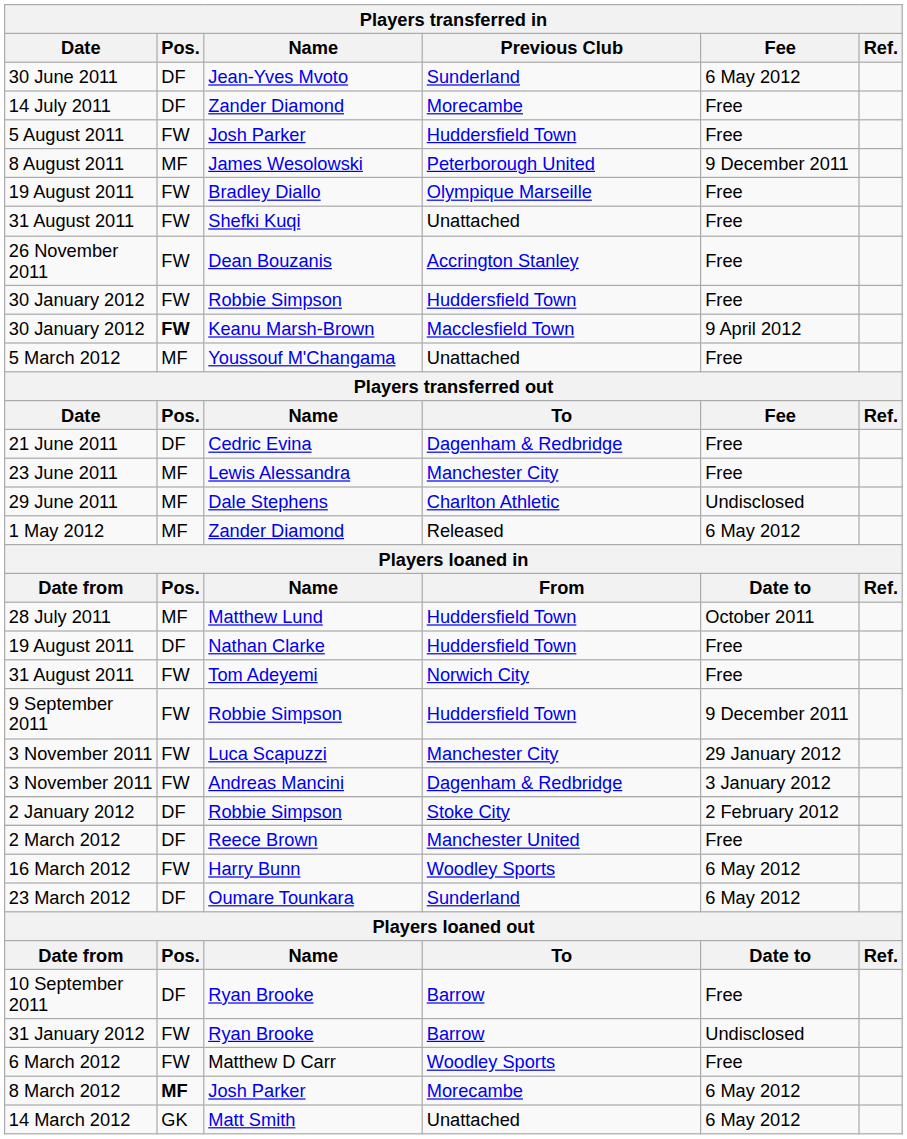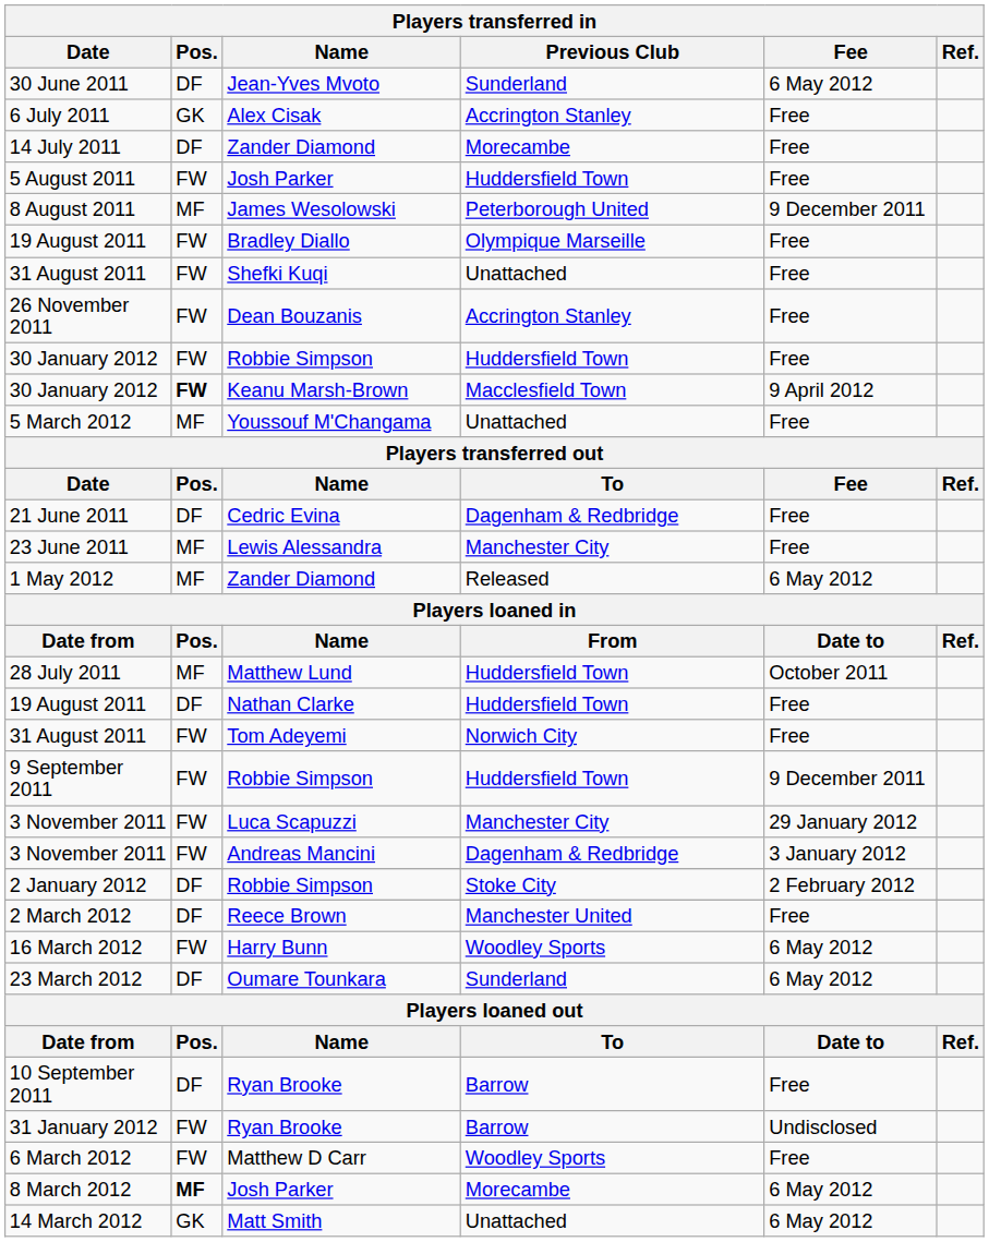+ row: 6 July 2011 | GK | Alex Cisak | Accrington Stanley | Free
- row: 29 June 2011 | MF | Dale Stephens | Charlton Athletic | Undisclosed
